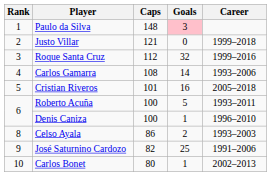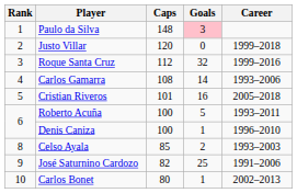Justo Villar | Caps: 121 -> 120
Celso Ayala | Caps: 86 -> 85
